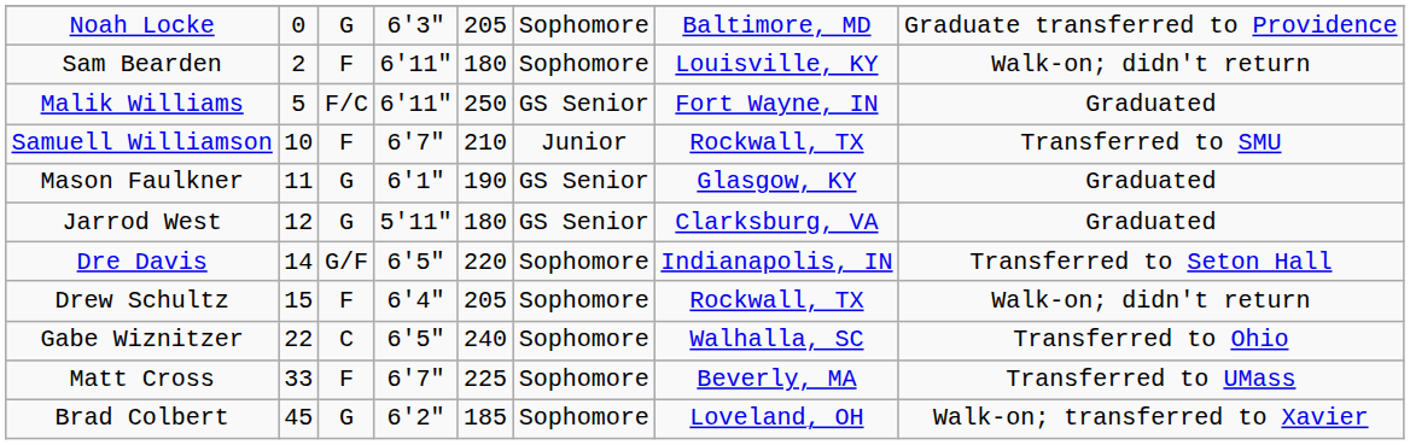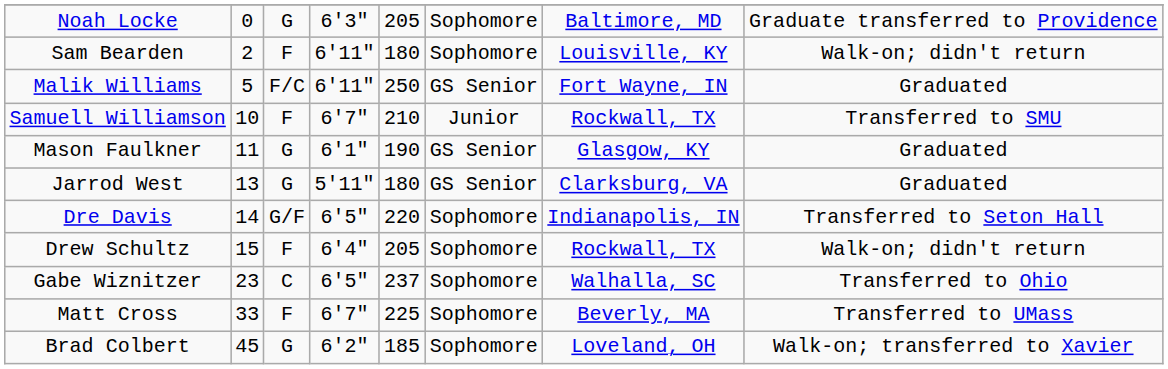Jarrod West | column 2: 12 -> 13
Gabe Wiznitzer | column 2: 22 -> 23
Gabe Wiznitzer | column 5: 240 -> 237
